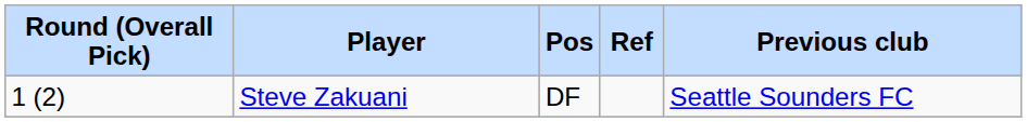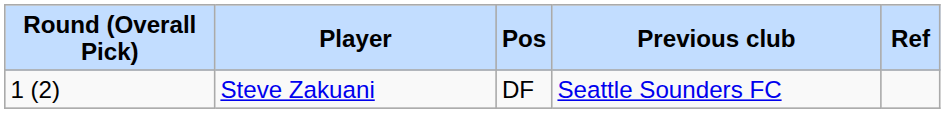columns swapped: Previous club <-> Ref
